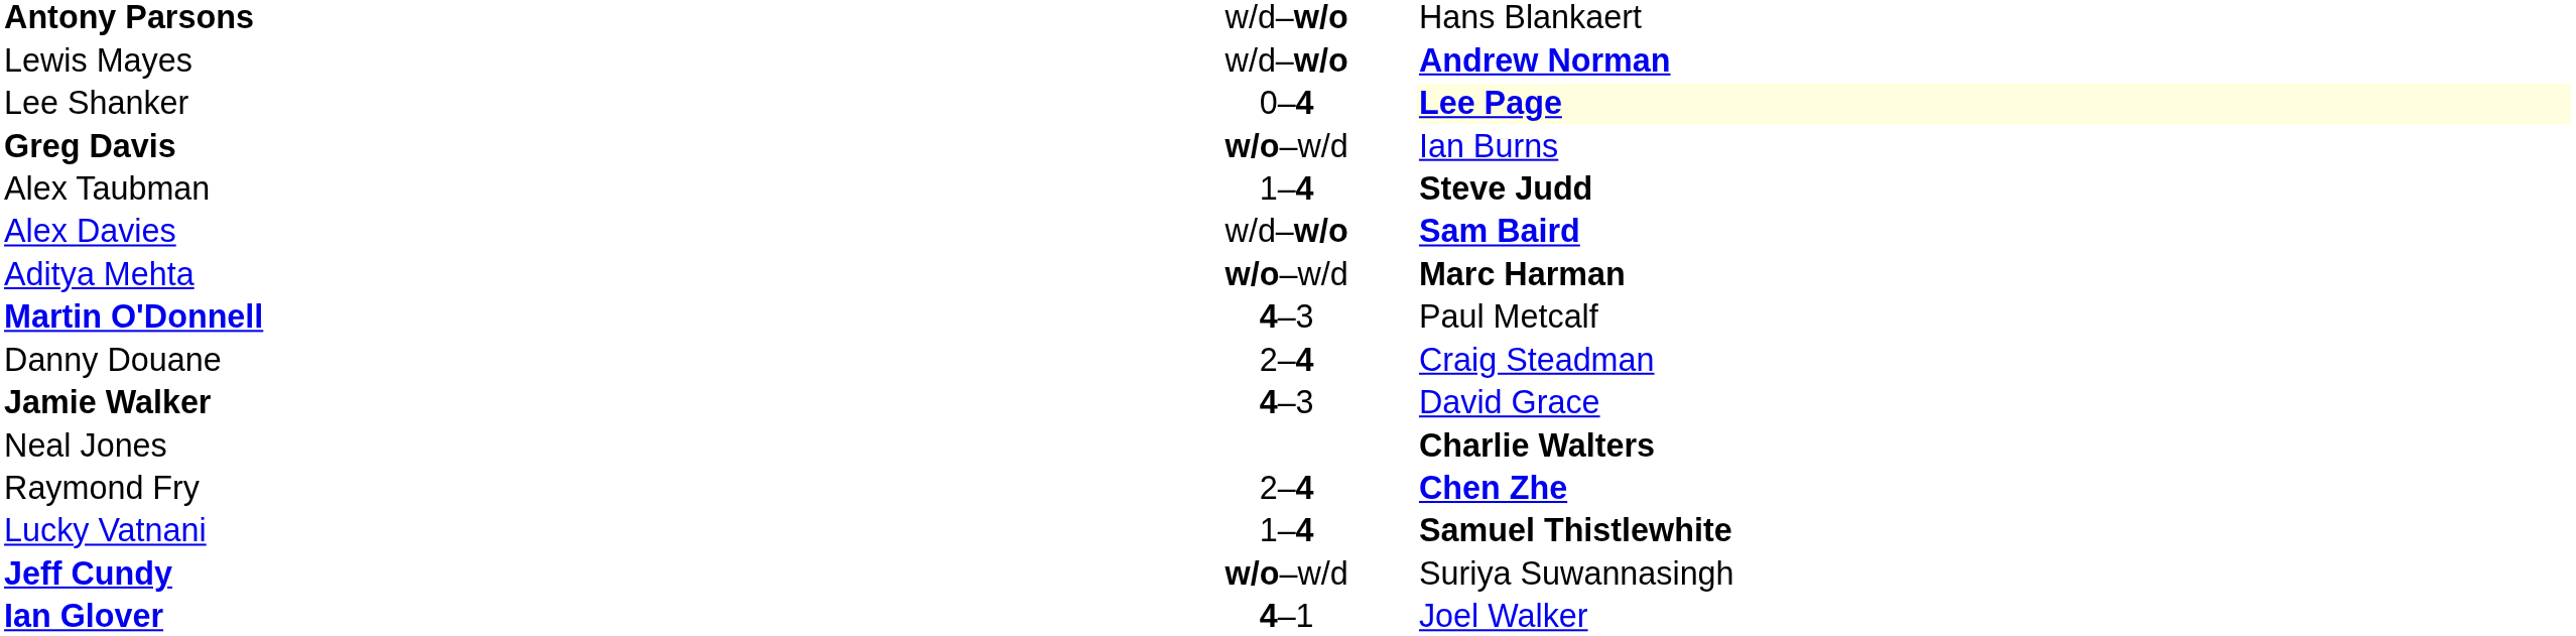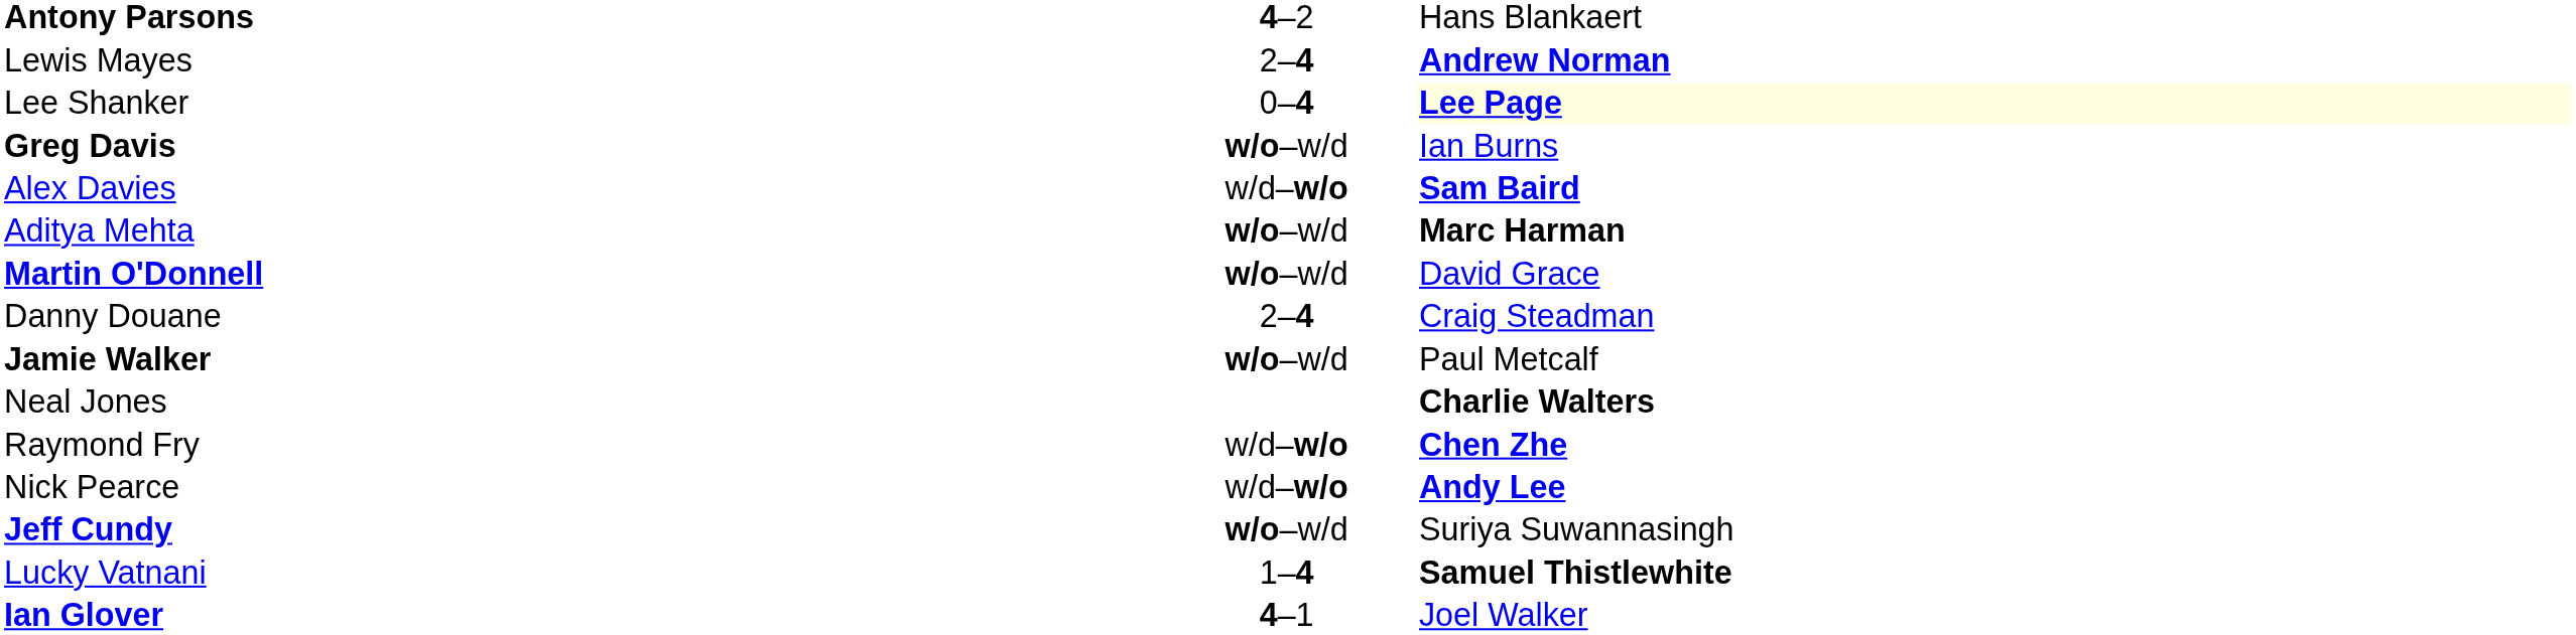Antony Parsons | column 2: w/d–w/o -> 4–2
Lewis Mayes | column 2: w/d–w/o -> 2–4
- row: Alex Taubman | 1–4 | Steve Judd
Martin O'Donnell | column 2: 4–3 -> w/o–w/d
Martin O'Donnell | column 3: Paul Metcalf -> David Grace
Jamie Walker | column 2: 4–3 -> w/o–w/d
Jamie Walker | column 3: David Grace -> Paul Metcalf
Raymond Fry | column 2: 2–4 -> w/d–w/o
+ row: Nick Pearce | w/d–w/o | Andy Lee
rows swapped: Jeff Cundy <-> Lucky Vatnani
